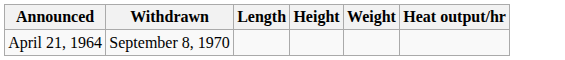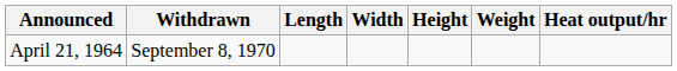+ column: Width
